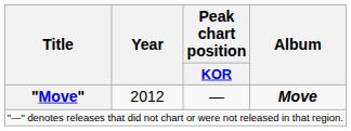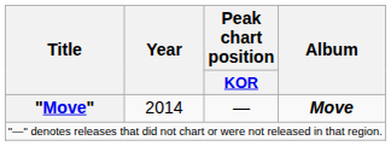"Move" | Year: 2012 -> 2014
